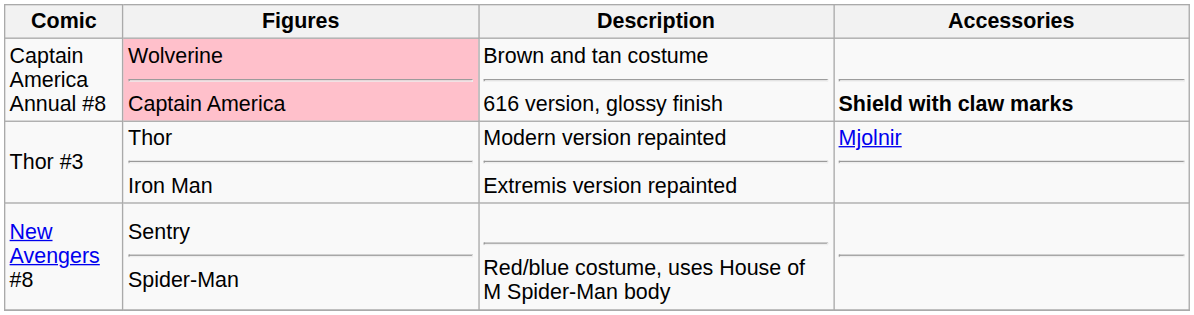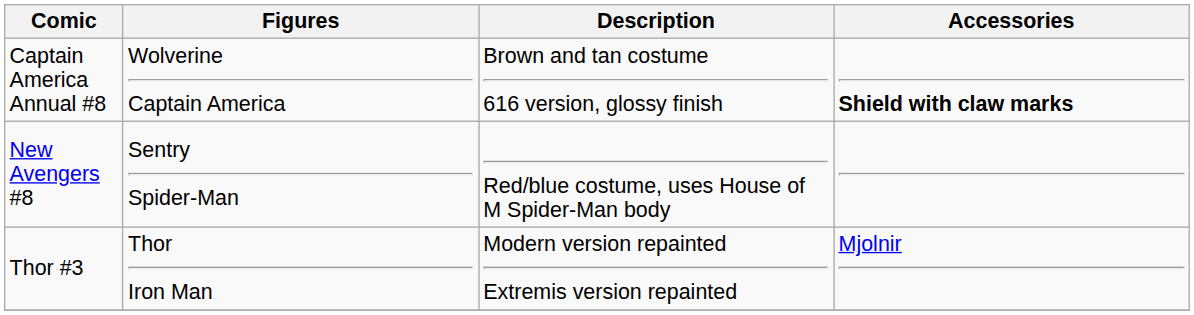Captain America Annual #8 | Figures: pink background -> no background
rows swapped: New Avengers #8 <-> Thor #3
